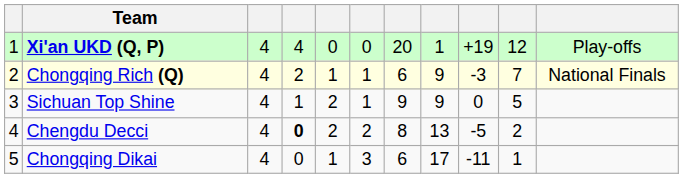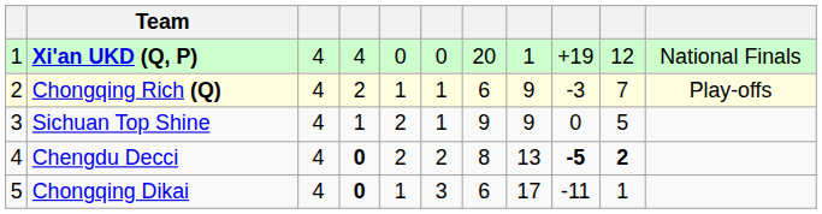Xi'an UKD (Q, P) | column 11: Play-offs -> National Finals
Chongqing Rich (Q) | column 11: National Finals -> Play-offs
Chengdu Decci | column 9: normal -> bold
Chengdu Decci | column 10: normal -> bold
Chongqing Dikai | column 4: normal -> bold
